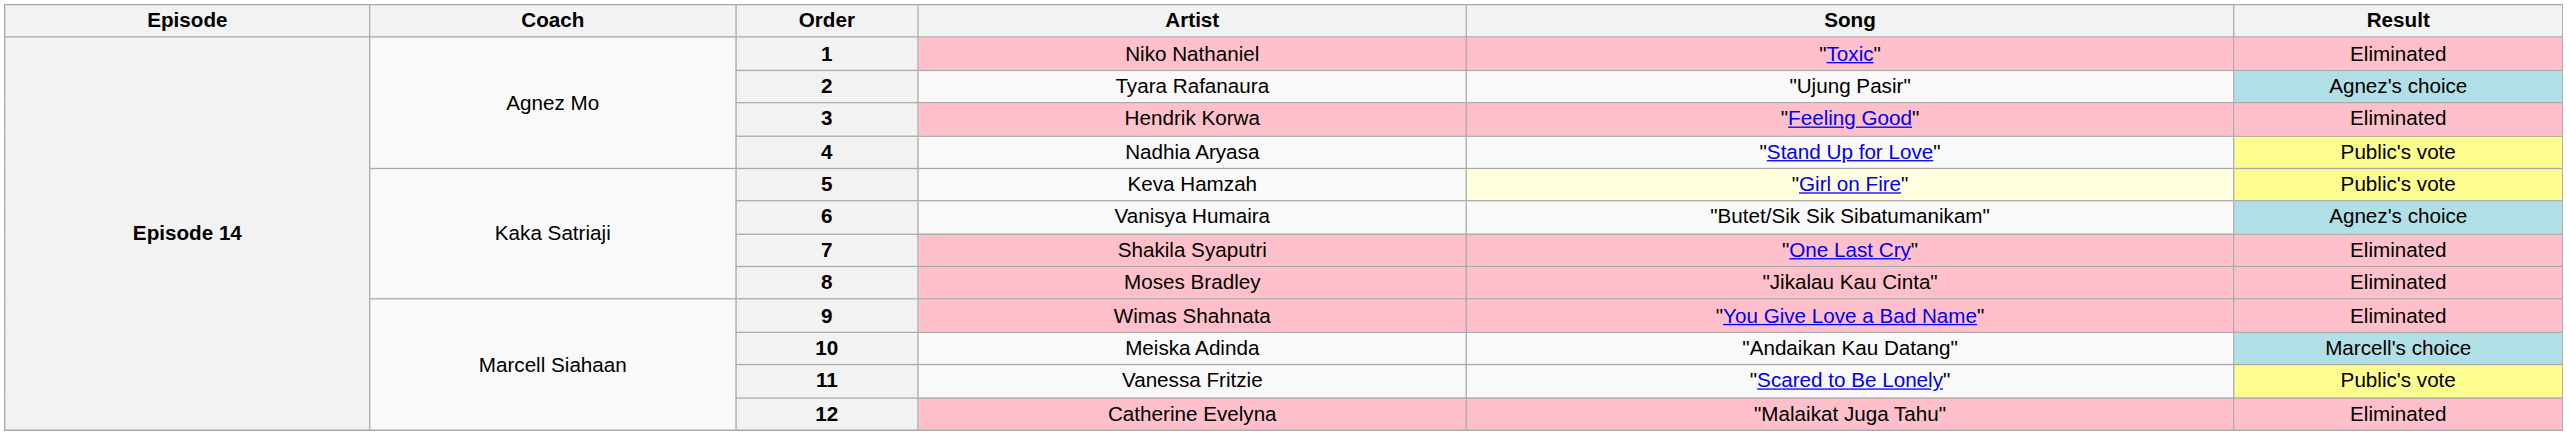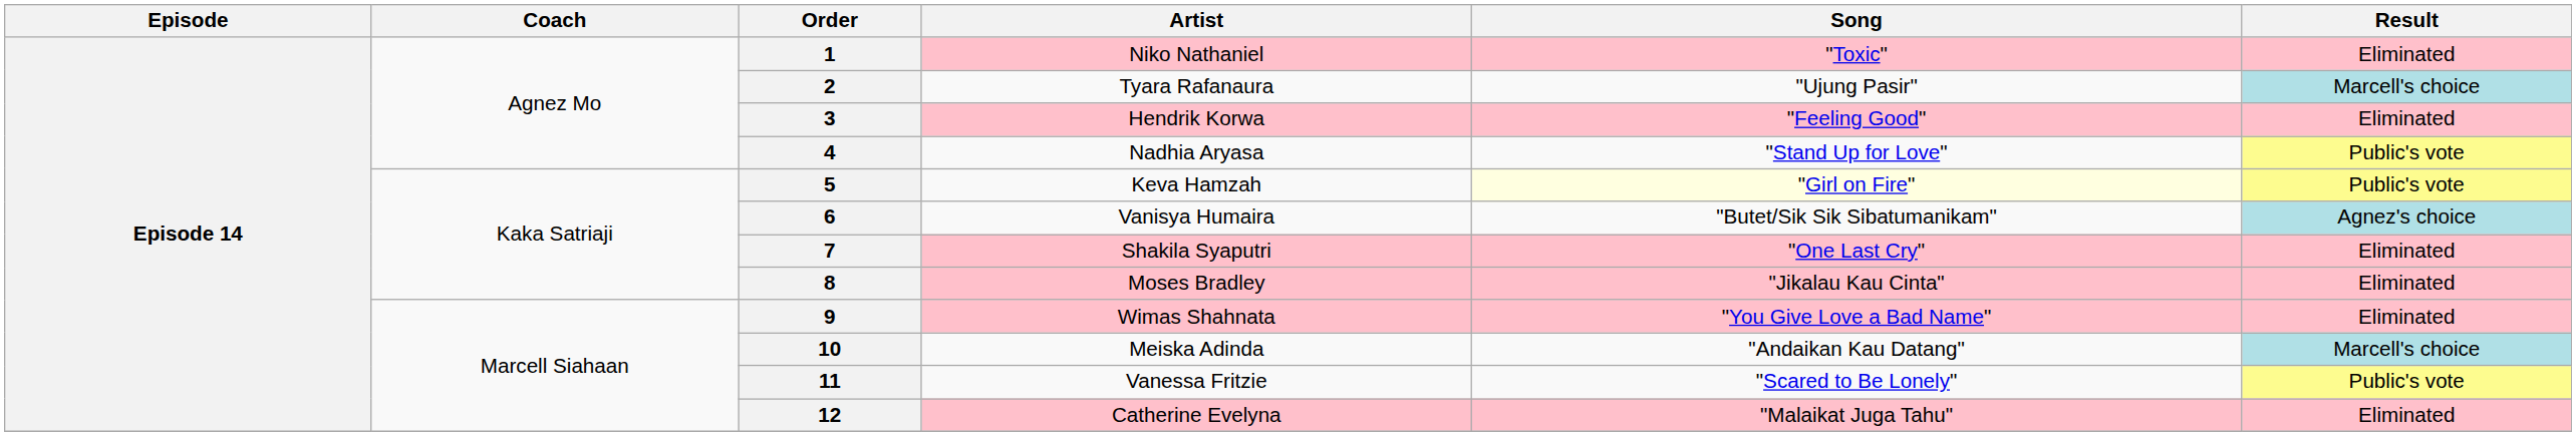2 | Result: Agnez's choice -> Marcell's choice
